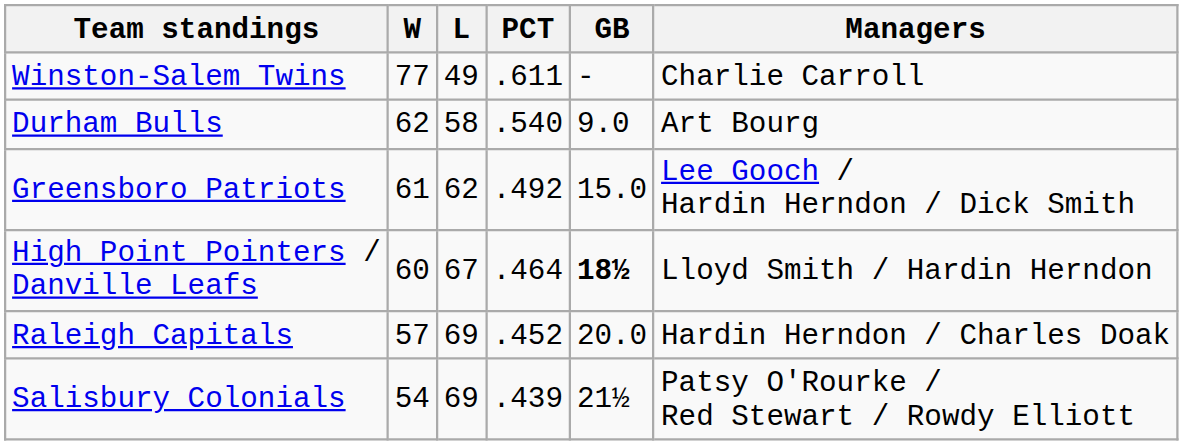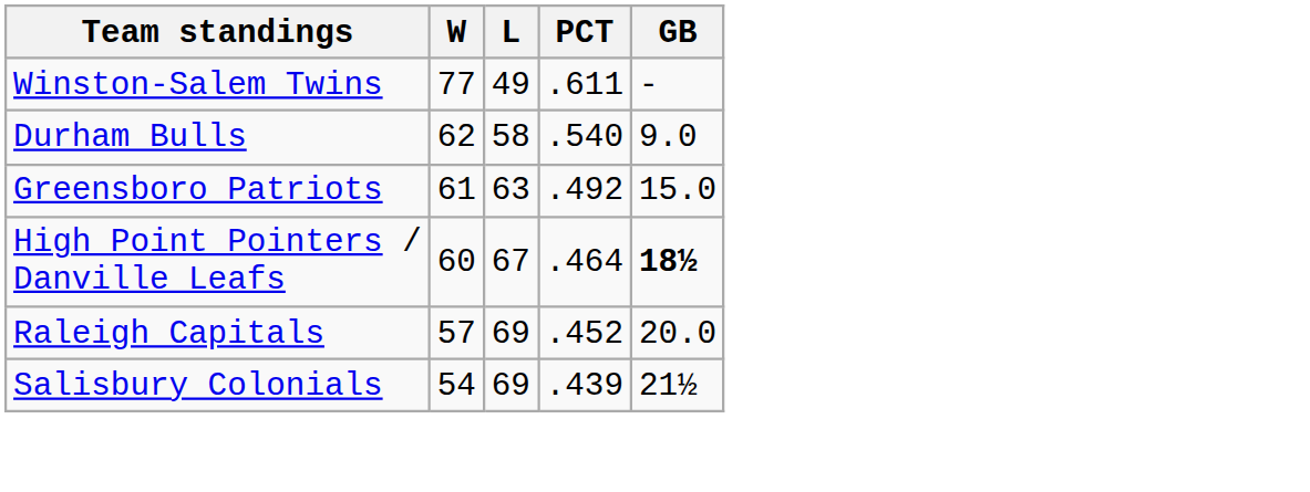- column: Managers | Charlie Carroll | Art Bourg | Lee Gooch / Hardin Herndon / Dick Smith | Lloyd Smith / Hardin Herndon | Hardin Herndon / Charles Doak | Patsy O'Rourke / Red Stewart / Rowdy Elliott
Greensboro Patriots | L: 62 -> 63
